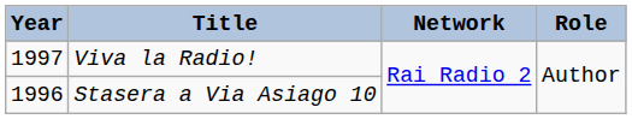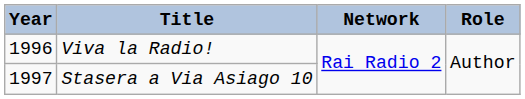Viva la Radio! | Year: 1997 -> 1996
Stasera a Via Asiago 10 | Year: 1996 -> 1997
